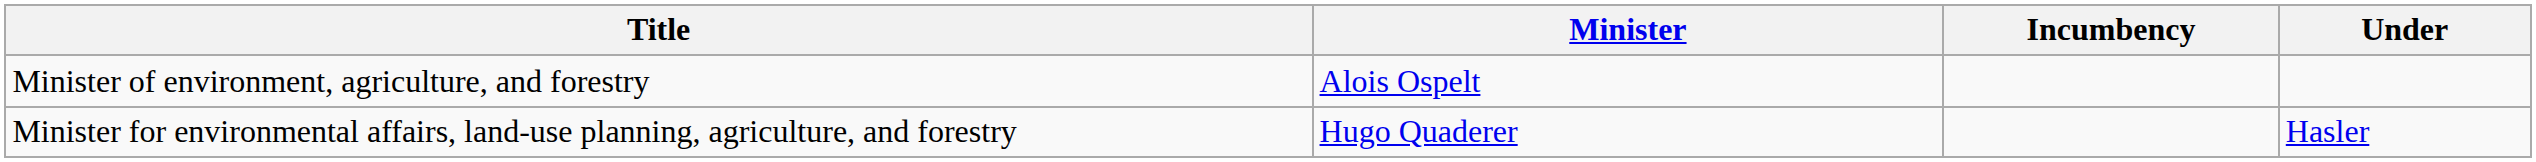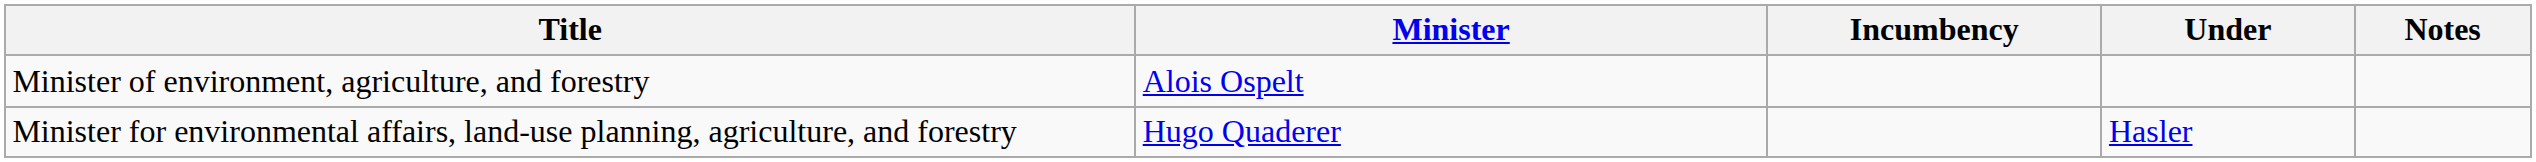+ column: Notes
